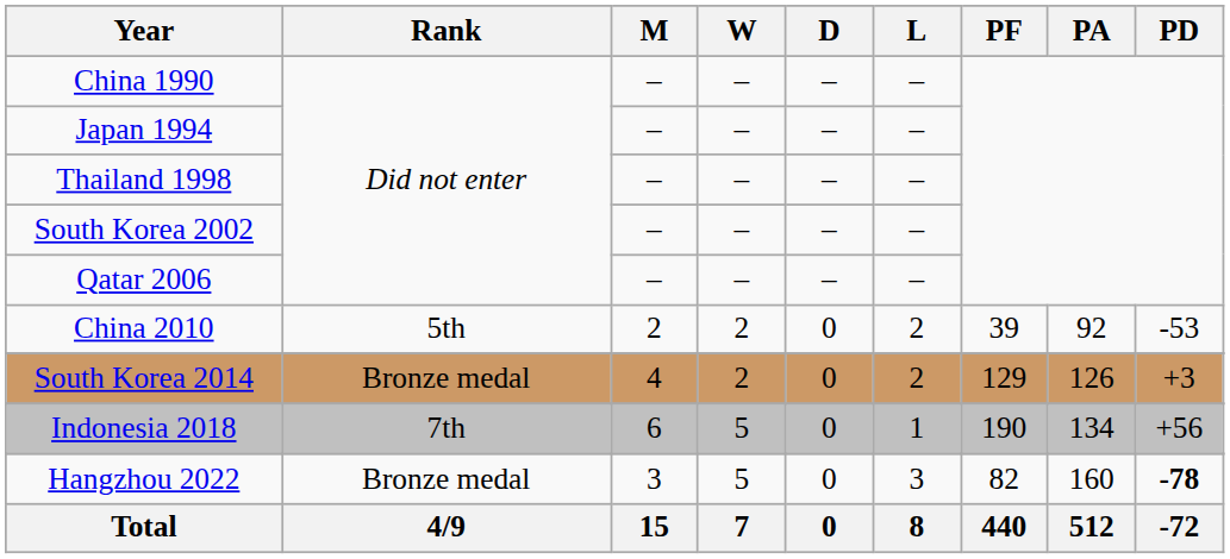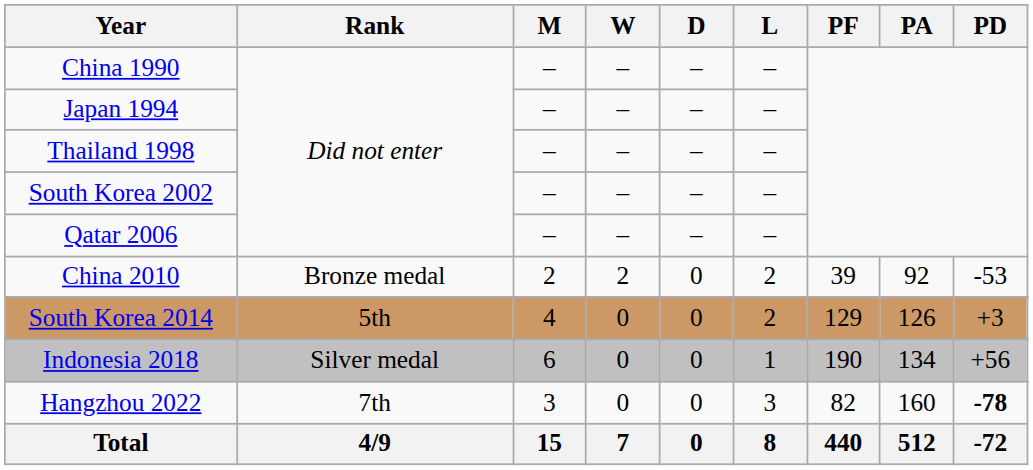China 2010 | Rank: 5th -> Bronze medal
South Korea 2014 | Rank: Bronze medal -> 5th
South Korea 2014 | W: 2 -> 0
Indonesia 2018 | Rank: 7th -> Silver medal
Indonesia 2018 | W: 5 -> 0
Hangzhou 2022 | Rank: Bronze medal -> 7th
Hangzhou 2022 | W: 5 -> 0
